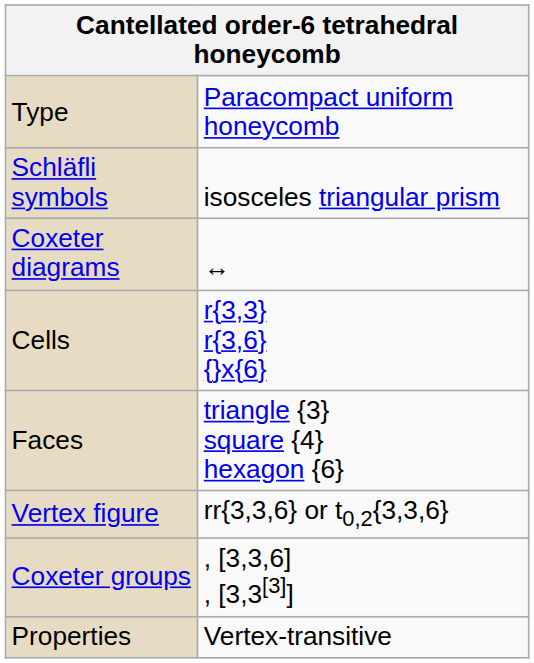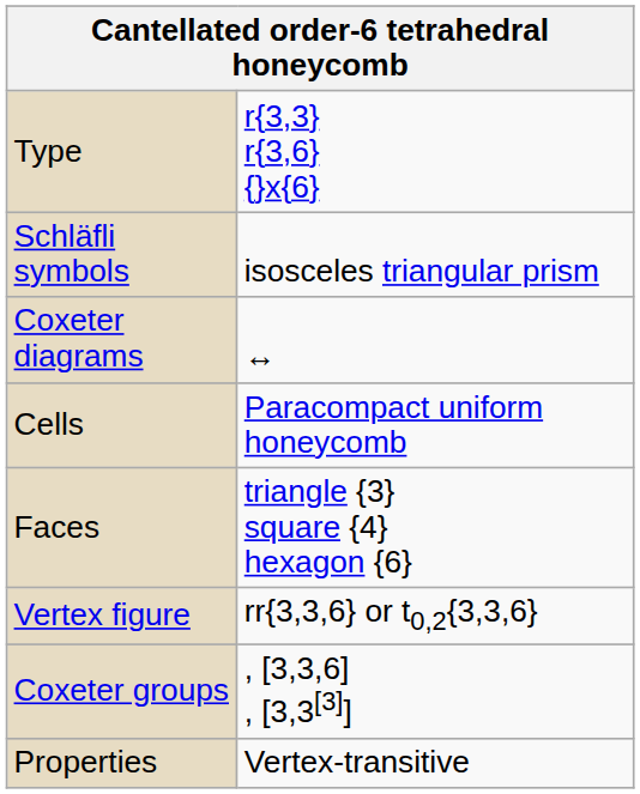Type | column 2: Paracompact uniform honeycomb -> r{3,3} r{3,6} {}x{6}
Cells | column 2: r{3,3} r{3,6} {}x{6} -> Paracompact uniform honeycomb
